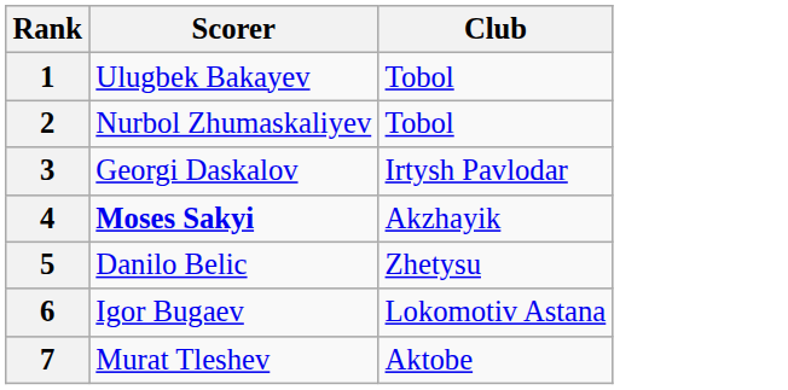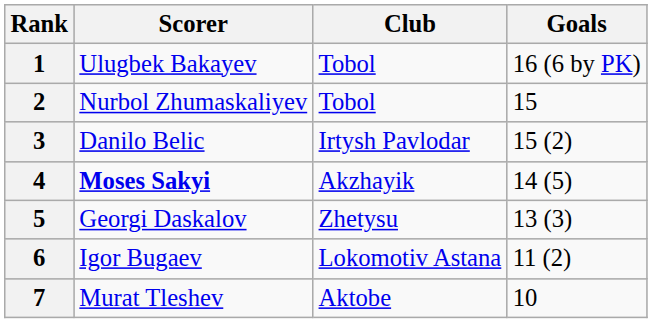+ column: Goals | 16 (6 by PK) | 15 | 15 (2) | 14 (5) | 13 (3) | 11 (2) | 10
3 | Scorer: Georgi Daskalov -> Danilo Belic
5 | Scorer: Danilo Belic -> Georgi Daskalov
